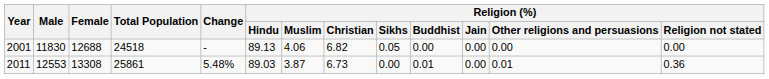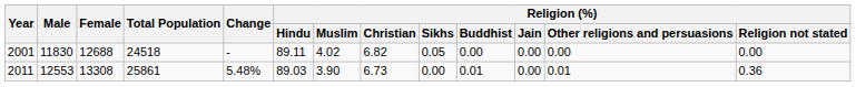2001 | Religion (%) / Hindu: 89.13 -> 89.11
2001 | Religion (%) / Muslim: 4.06 -> 4.02
2011 | Religion (%) / Muslim: 3.87 -> 3.90
